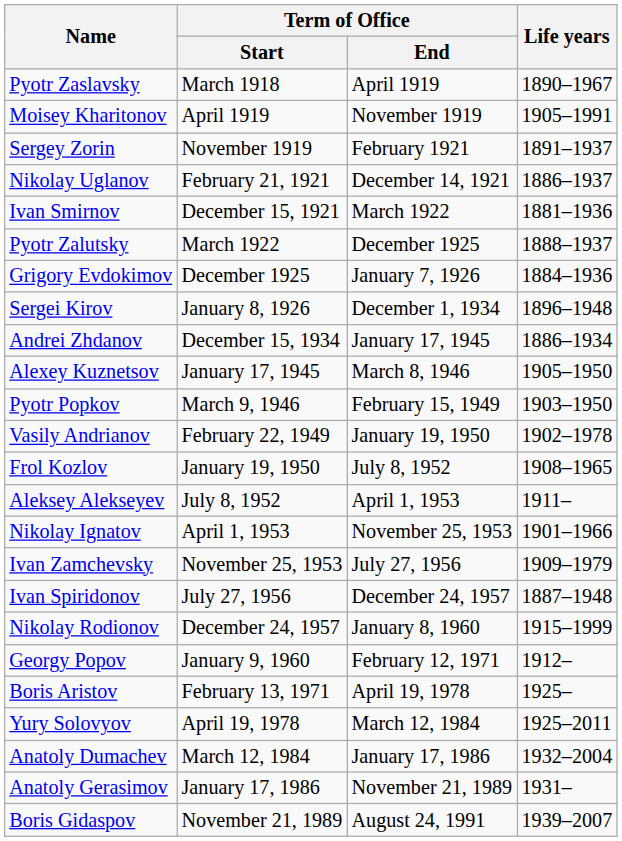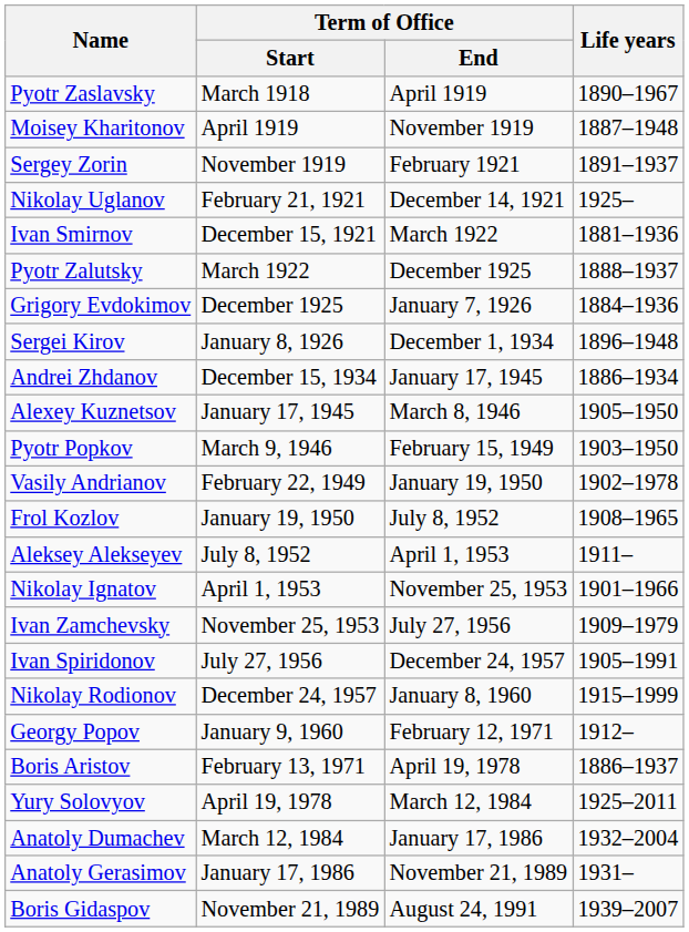Moisey Kharitonov | Life years: 1905–1991 -> 1887–1948
Nikolay Uglanov | Life years: 1886–1937 -> 1925–
Ivan Spiridonov | Life years: 1887–1948 -> 1905–1991
Boris Aristov | Life years: 1925– -> 1886–1937
